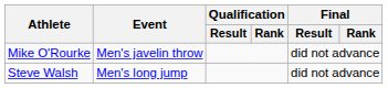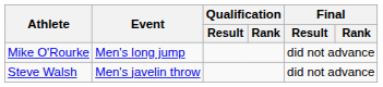Mike O'Rourke | Event: Men's javelin throw -> Men's long jump
Steve Walsh | Event: Men's long jump -> Men's javelin throw
